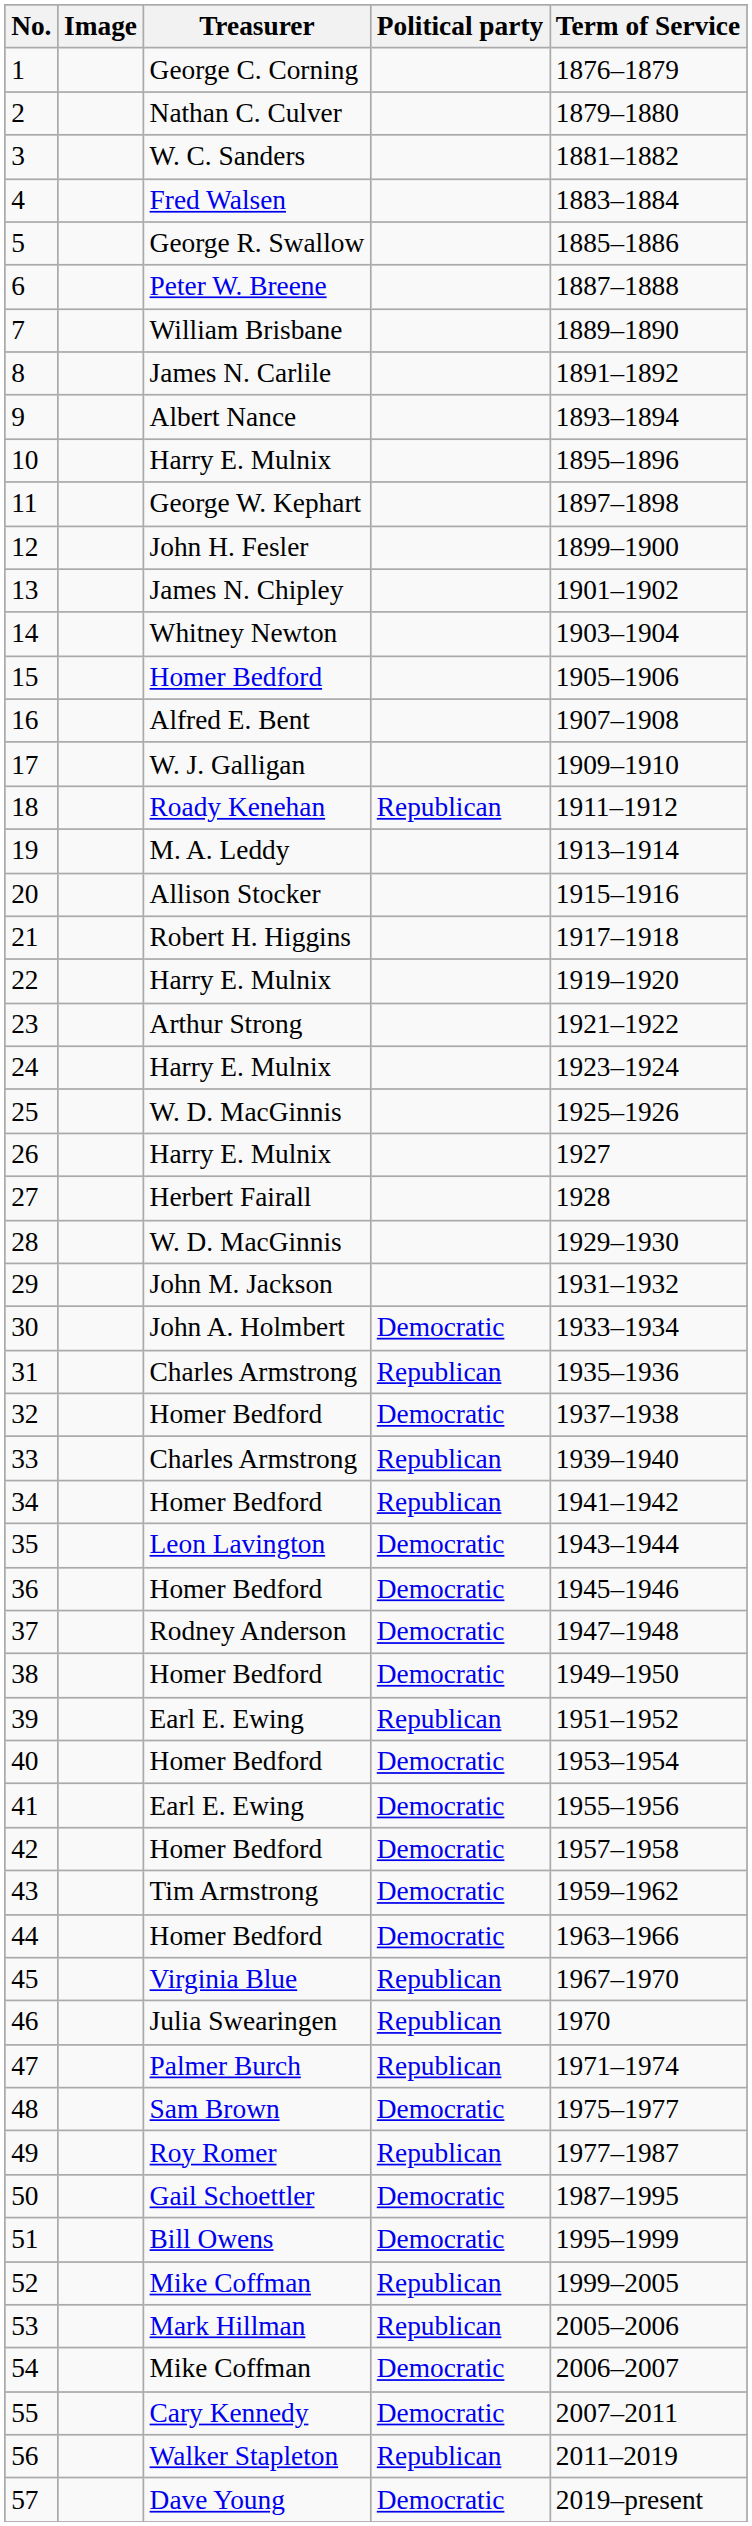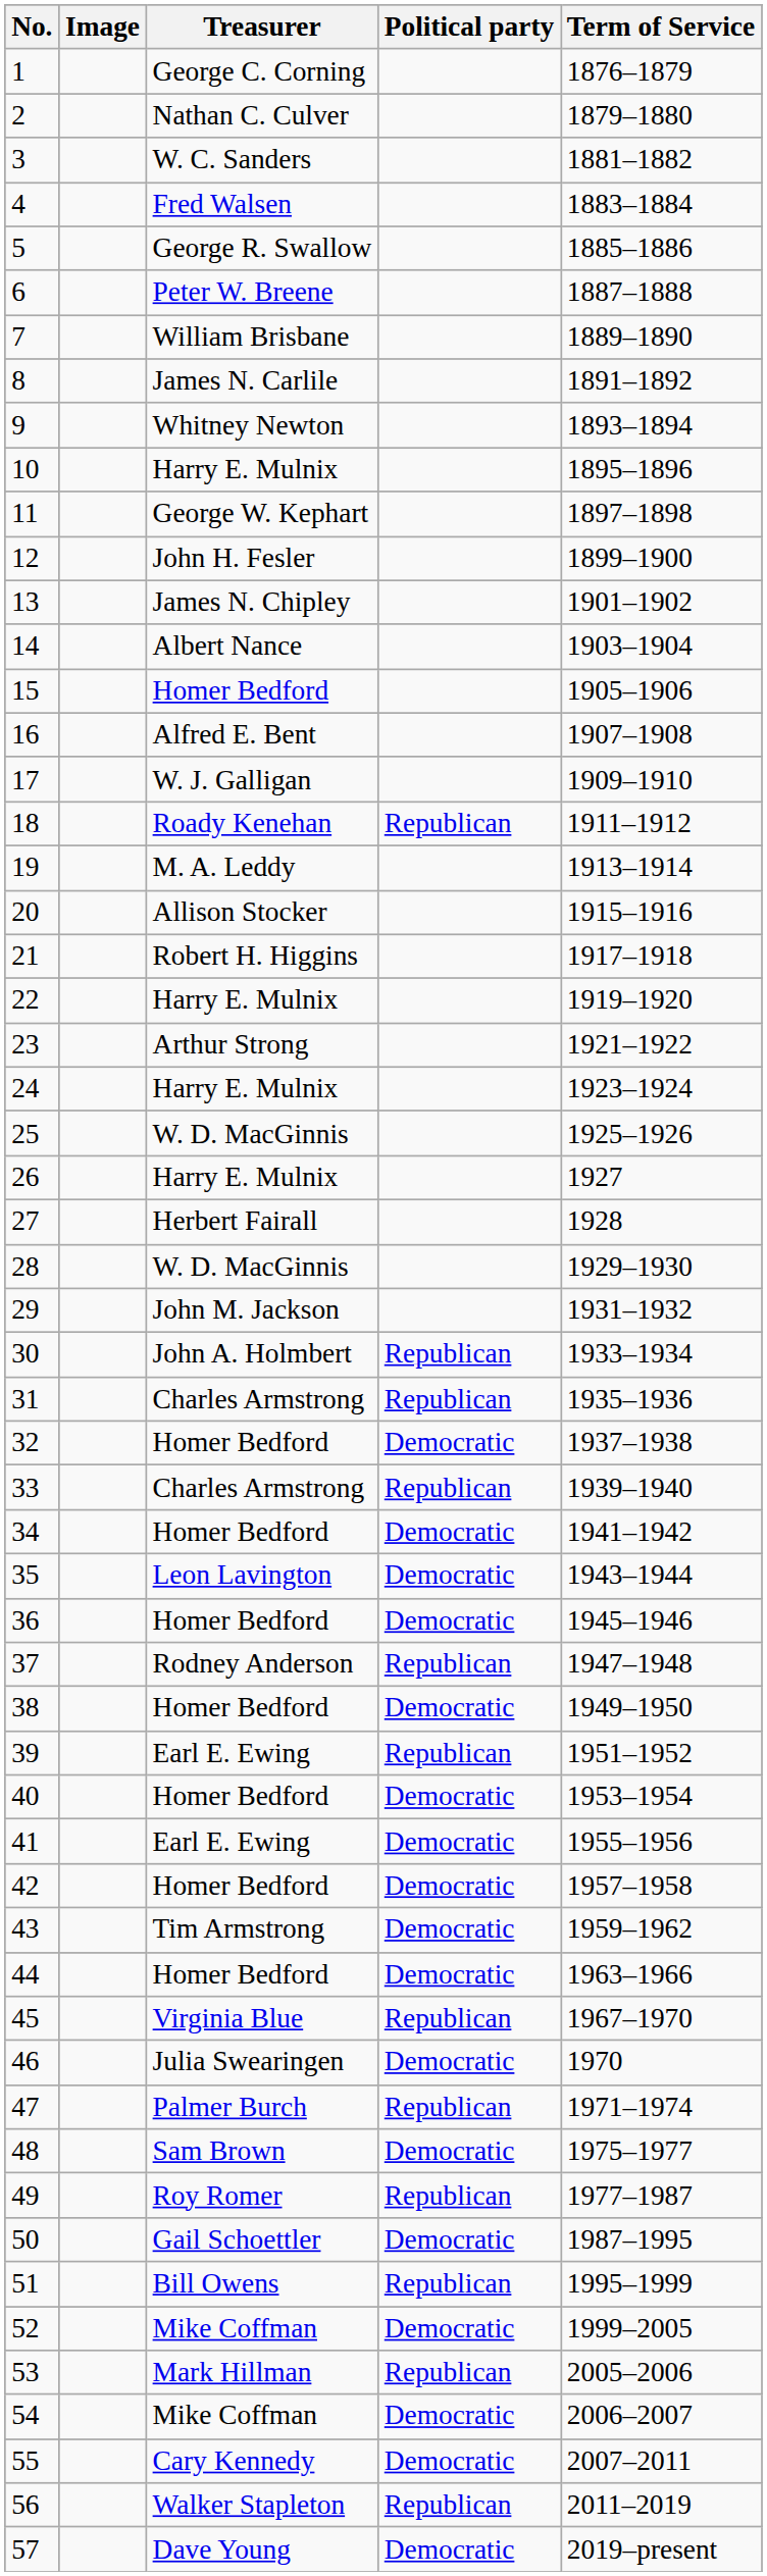9 | Treasurer: Albert Nance -> Whitney Newton
14 | Treasurer: Whitney Newton -> Albert Nance
30 | Political party: Democratic -> Republican
34 | Political party: Republican -> Democratic
37 | Political party: Democratic -> Republican
46 | Political party: Republican -> Democratic
51 | Political party: Democratic -> Republican
52 | Political party: Republican -> Democratic
